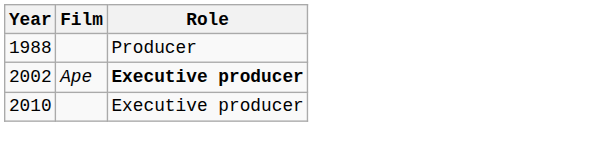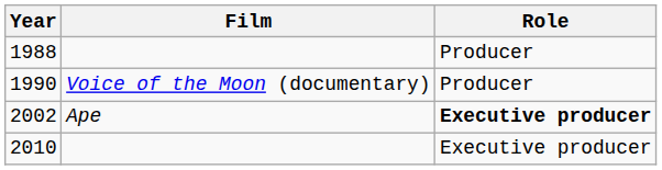+ row: 1990 | Voice of the Moon (documentary) | Producer
